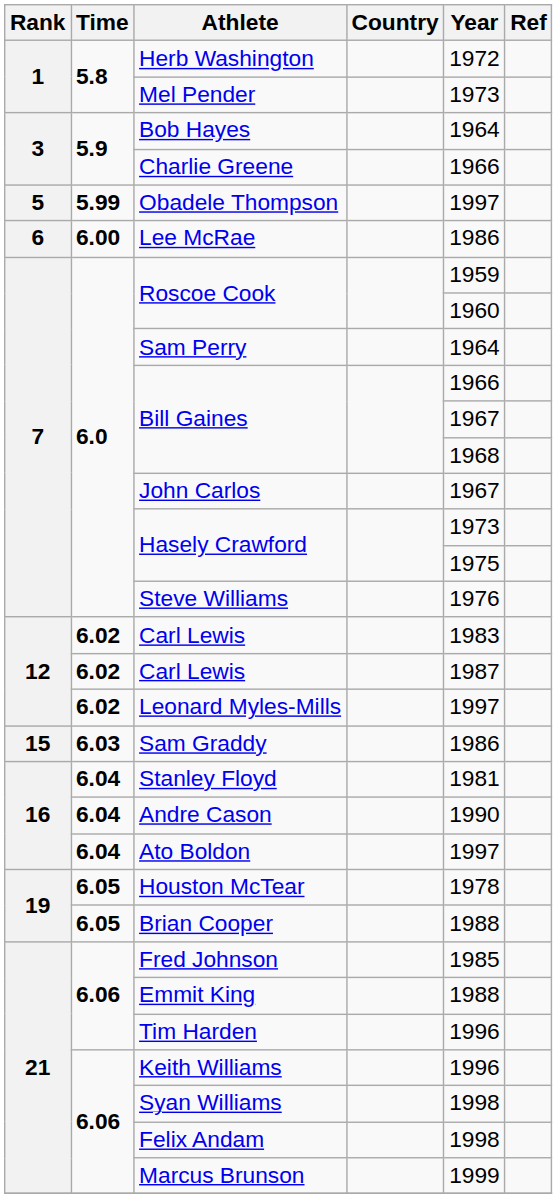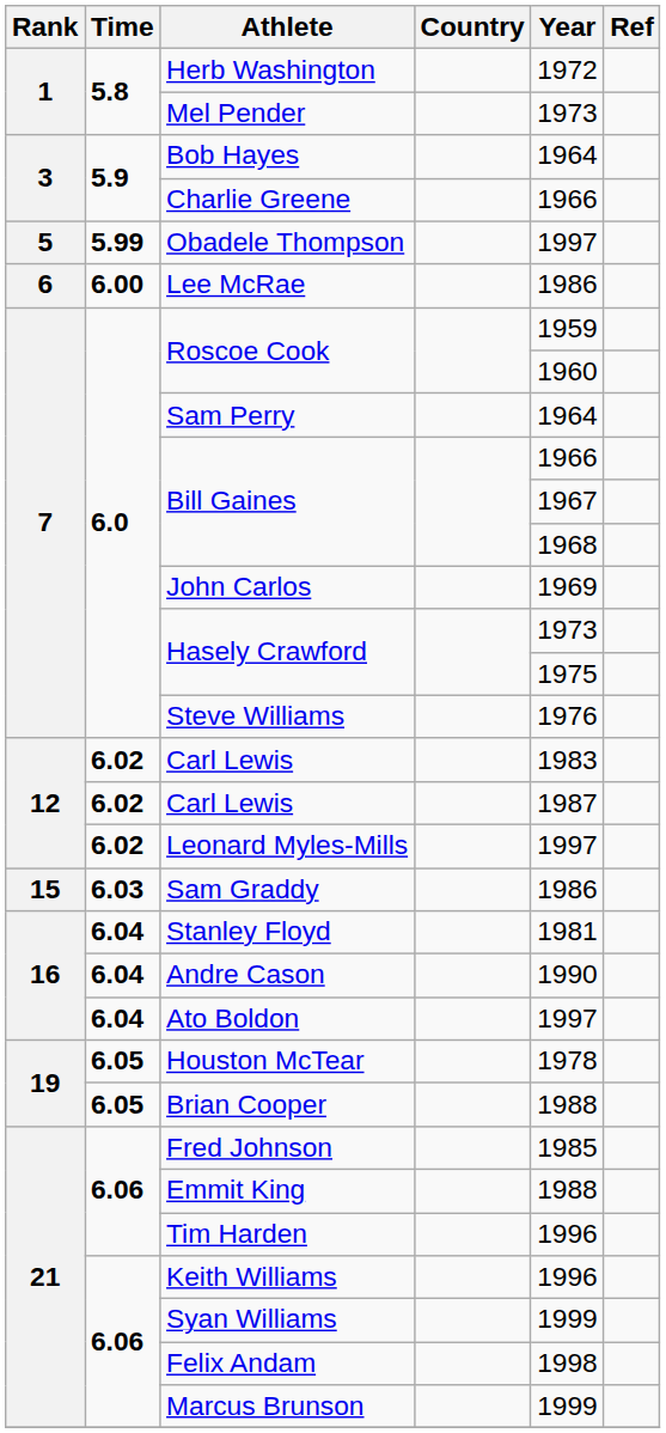John Carlos | Year: 1967 -> 1969
Syan Williams | Year: 1998 -> 1999
